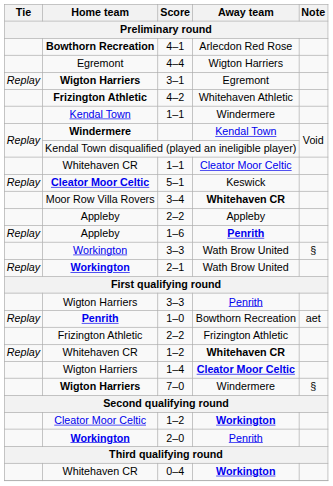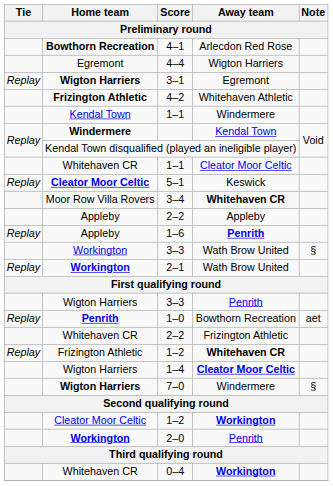2–2 / Frizington Athletic | Home team: Frizington Athletic -> Whitehaven CR
1–2 / Whitehaven CR | Home team: Whitehaven CR -> Frizington Athletic
